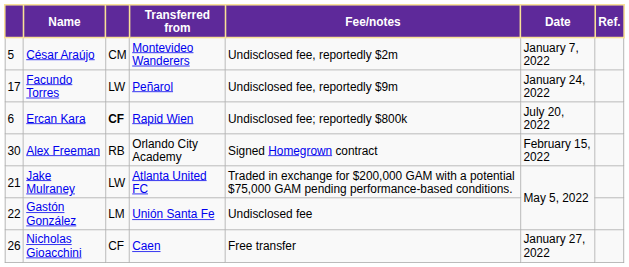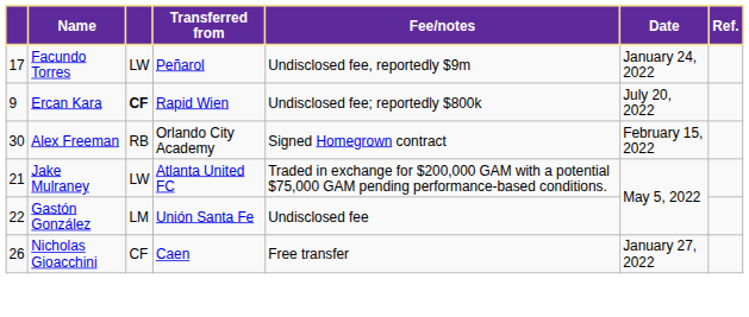- row: 5 | César Araújo | CM | Montevideo Wanderers | Undisclosed fee, reportedly $2m | January 7, 2022
Ercan Kara | column 1: 6 -> 9
